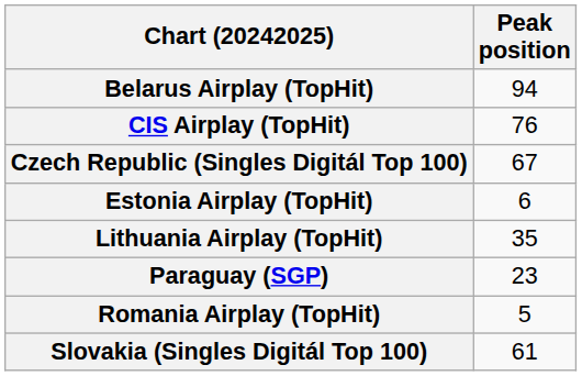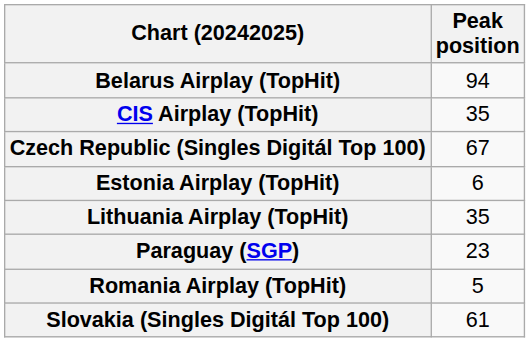CIS Airplay (TopHit) | Peak position: 76 -> 35
